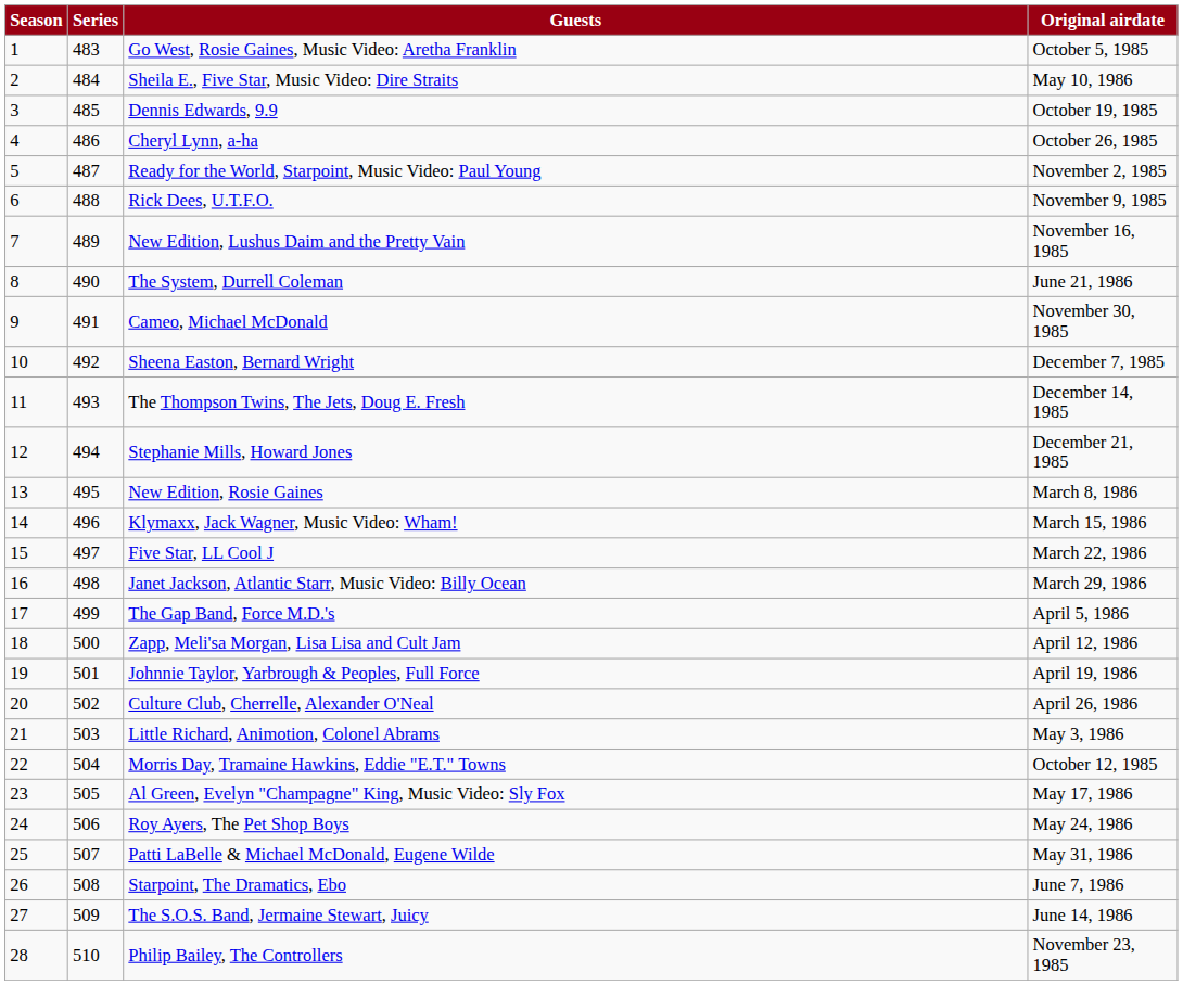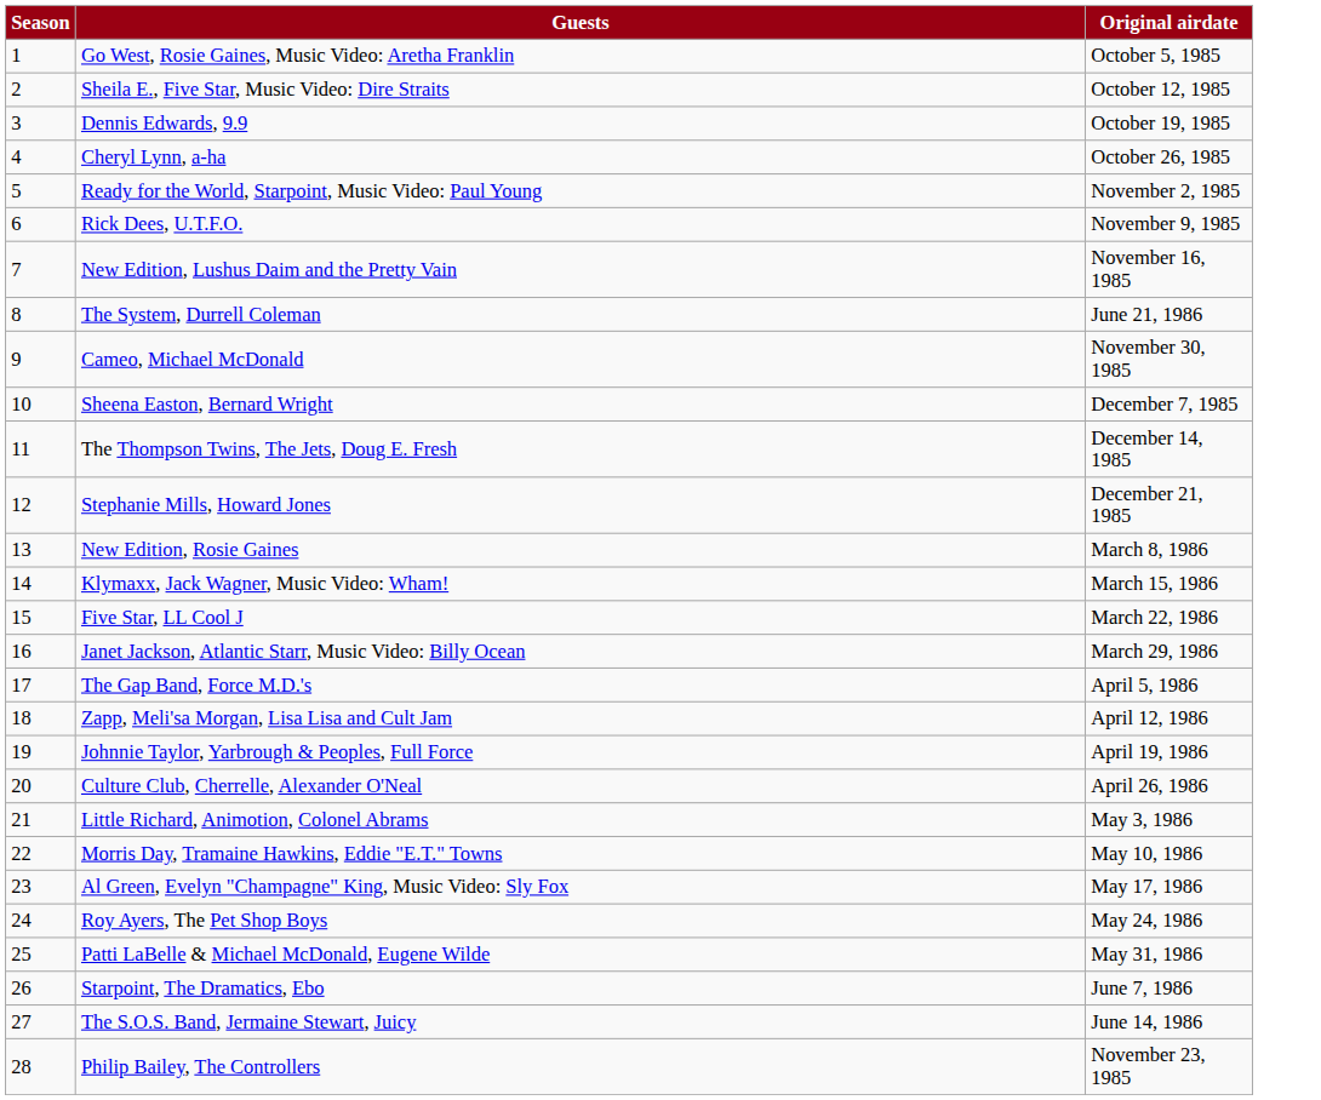- column: Series | 483 | 484 | 485 | 486 | 487 | 488 | 489 | 490 | 491 | 492 | 493 | 494 | 495 | 496 | 497 | 498 | 499 | 500 | 501 | 502 | 503 | 504 | 505 | 506 | 507 | 508 | 509 | 510
Sheila E., Five Star, Music Video: Dire Straits | Original airdate: May 10, 1986 -> October 12, 1985
Morris Day, Tramaine Hawkins, Eddie "E.T." Towns | Original airdate: October 12, 1985 -> May 10, 1986
